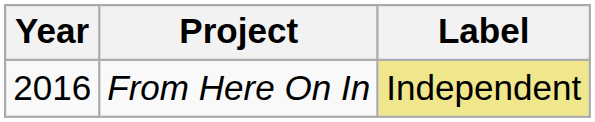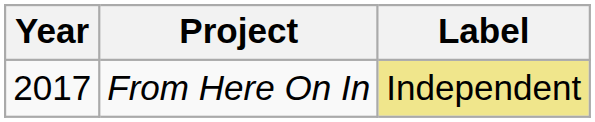From Here On In | Year: 2016 -> 2017
